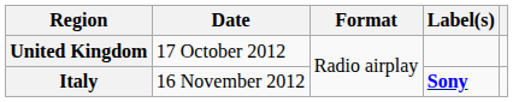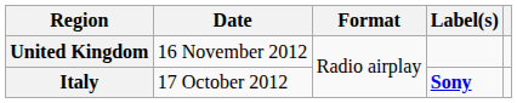United Kingdom | Date: 17 October 2012 -> 16 November 2012
Italy | Date: 16 November 2012 -> 17 October 2012
